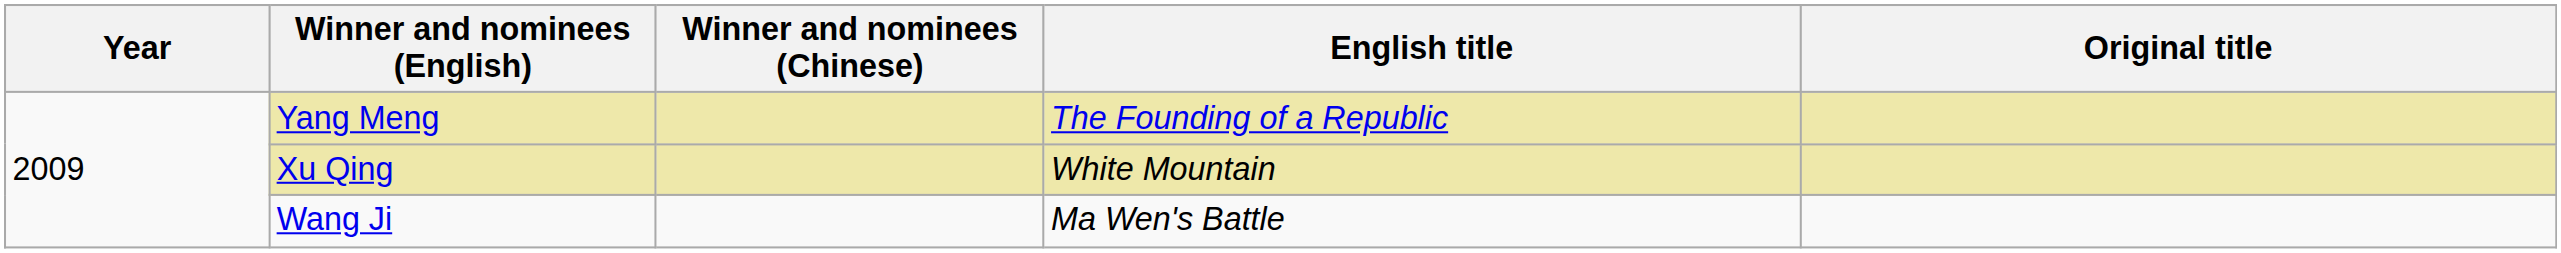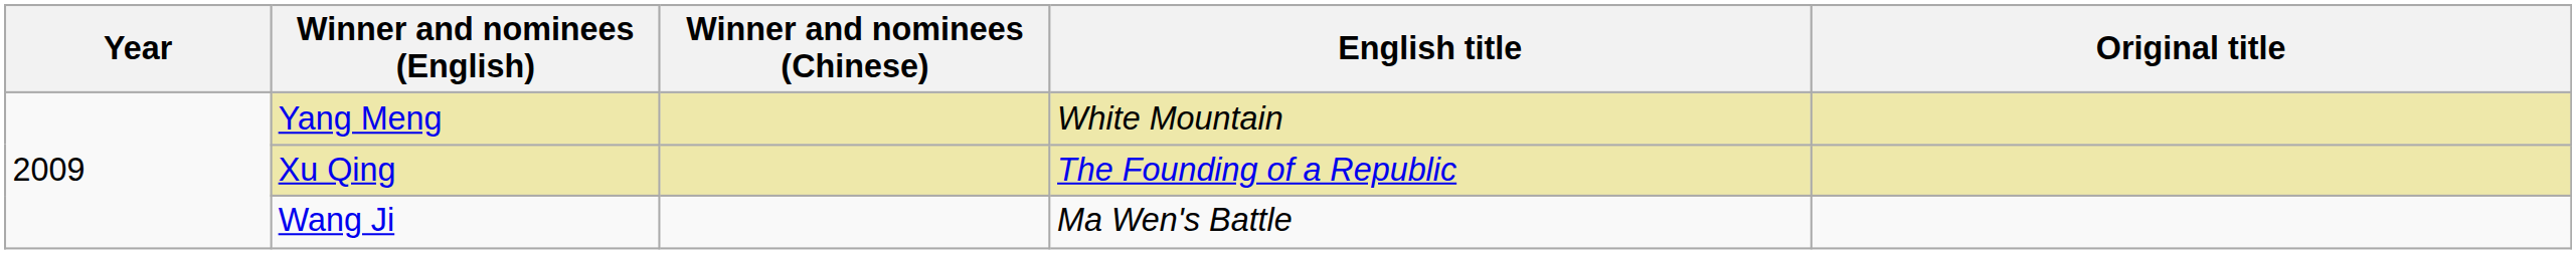Yang Meng | English title: The Founding of a Republic -> White Mountain
Xu Qing | English title: White Mountain -> The Founding of a Republic
